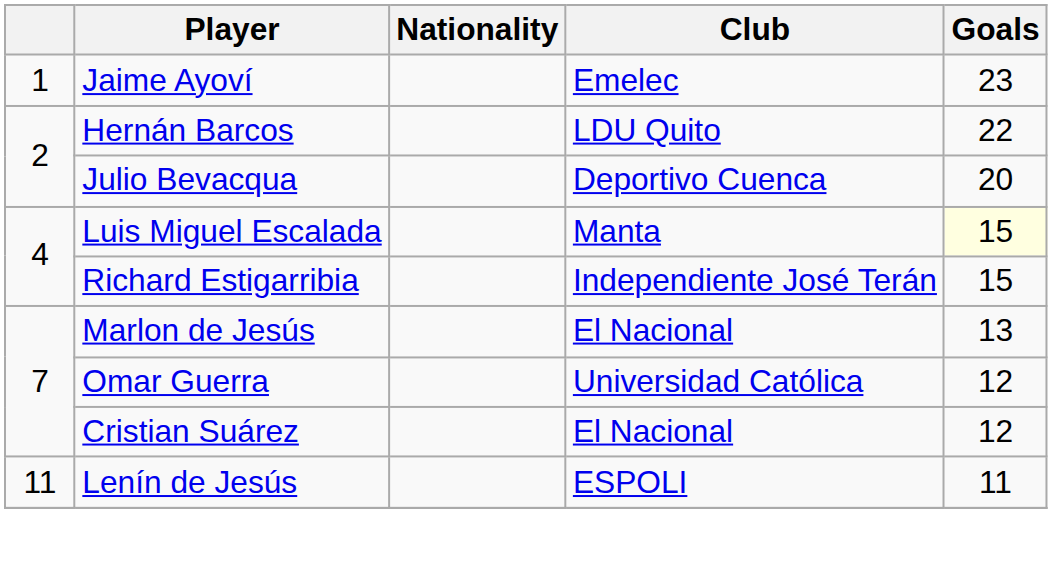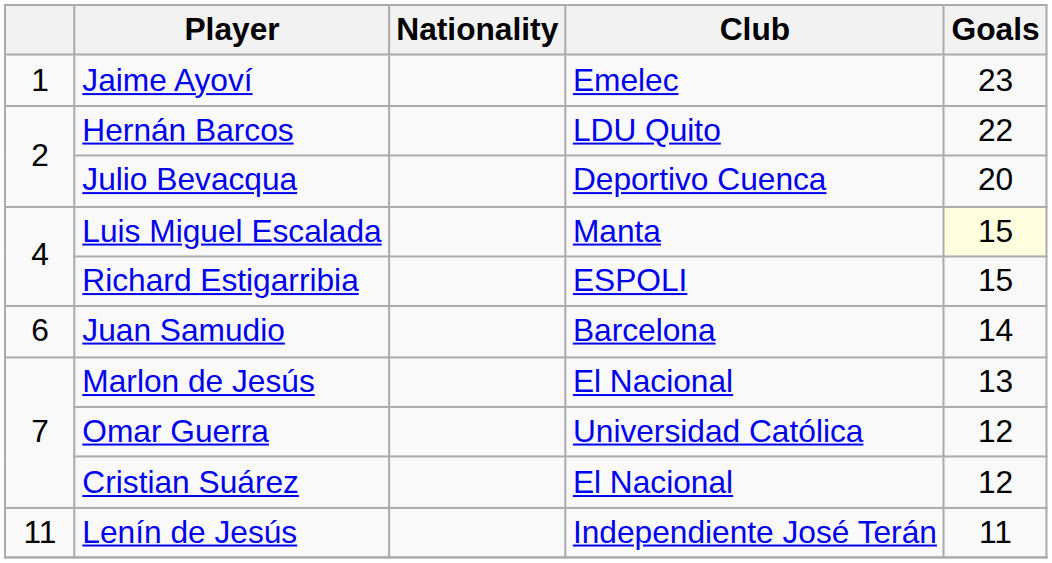Richard Estigarribia | Club: Independiente José Terán -> ESPOLI
+ row: 6 | Juan Samudio | Barcelona | 14
Lenín de Jesús | Club: ESPOLI -> Independiente José Terán
